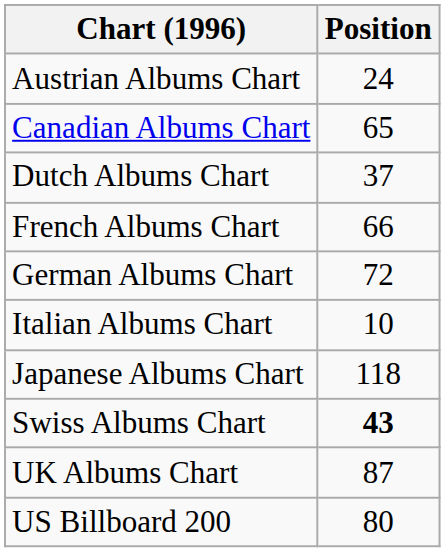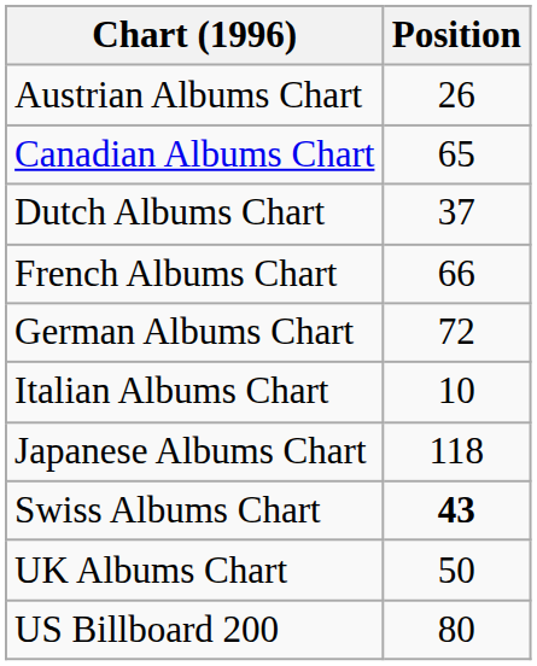Austrian Albums Chart | Position: 24 -> 26
UK Albums Chart | Position: 87 -> 50
